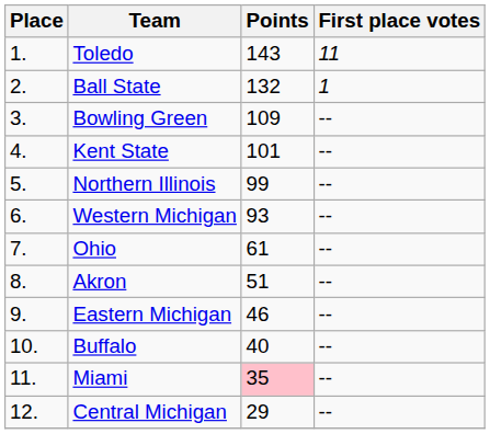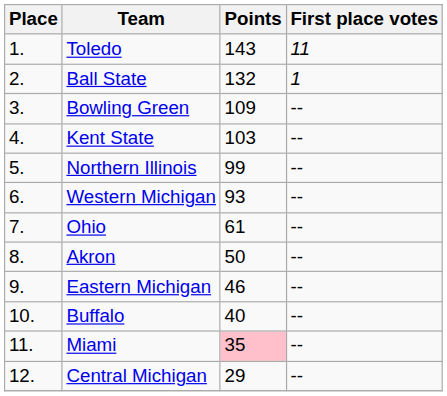Kent State | Points: 101 -> 103
Akron | Points: 51 -> 50
